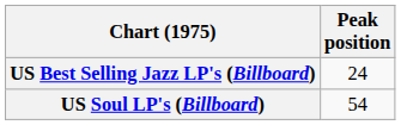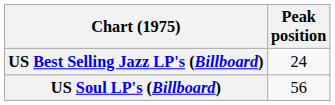US Soul LP's (Billboard) | Peak position: 54 -> 56
